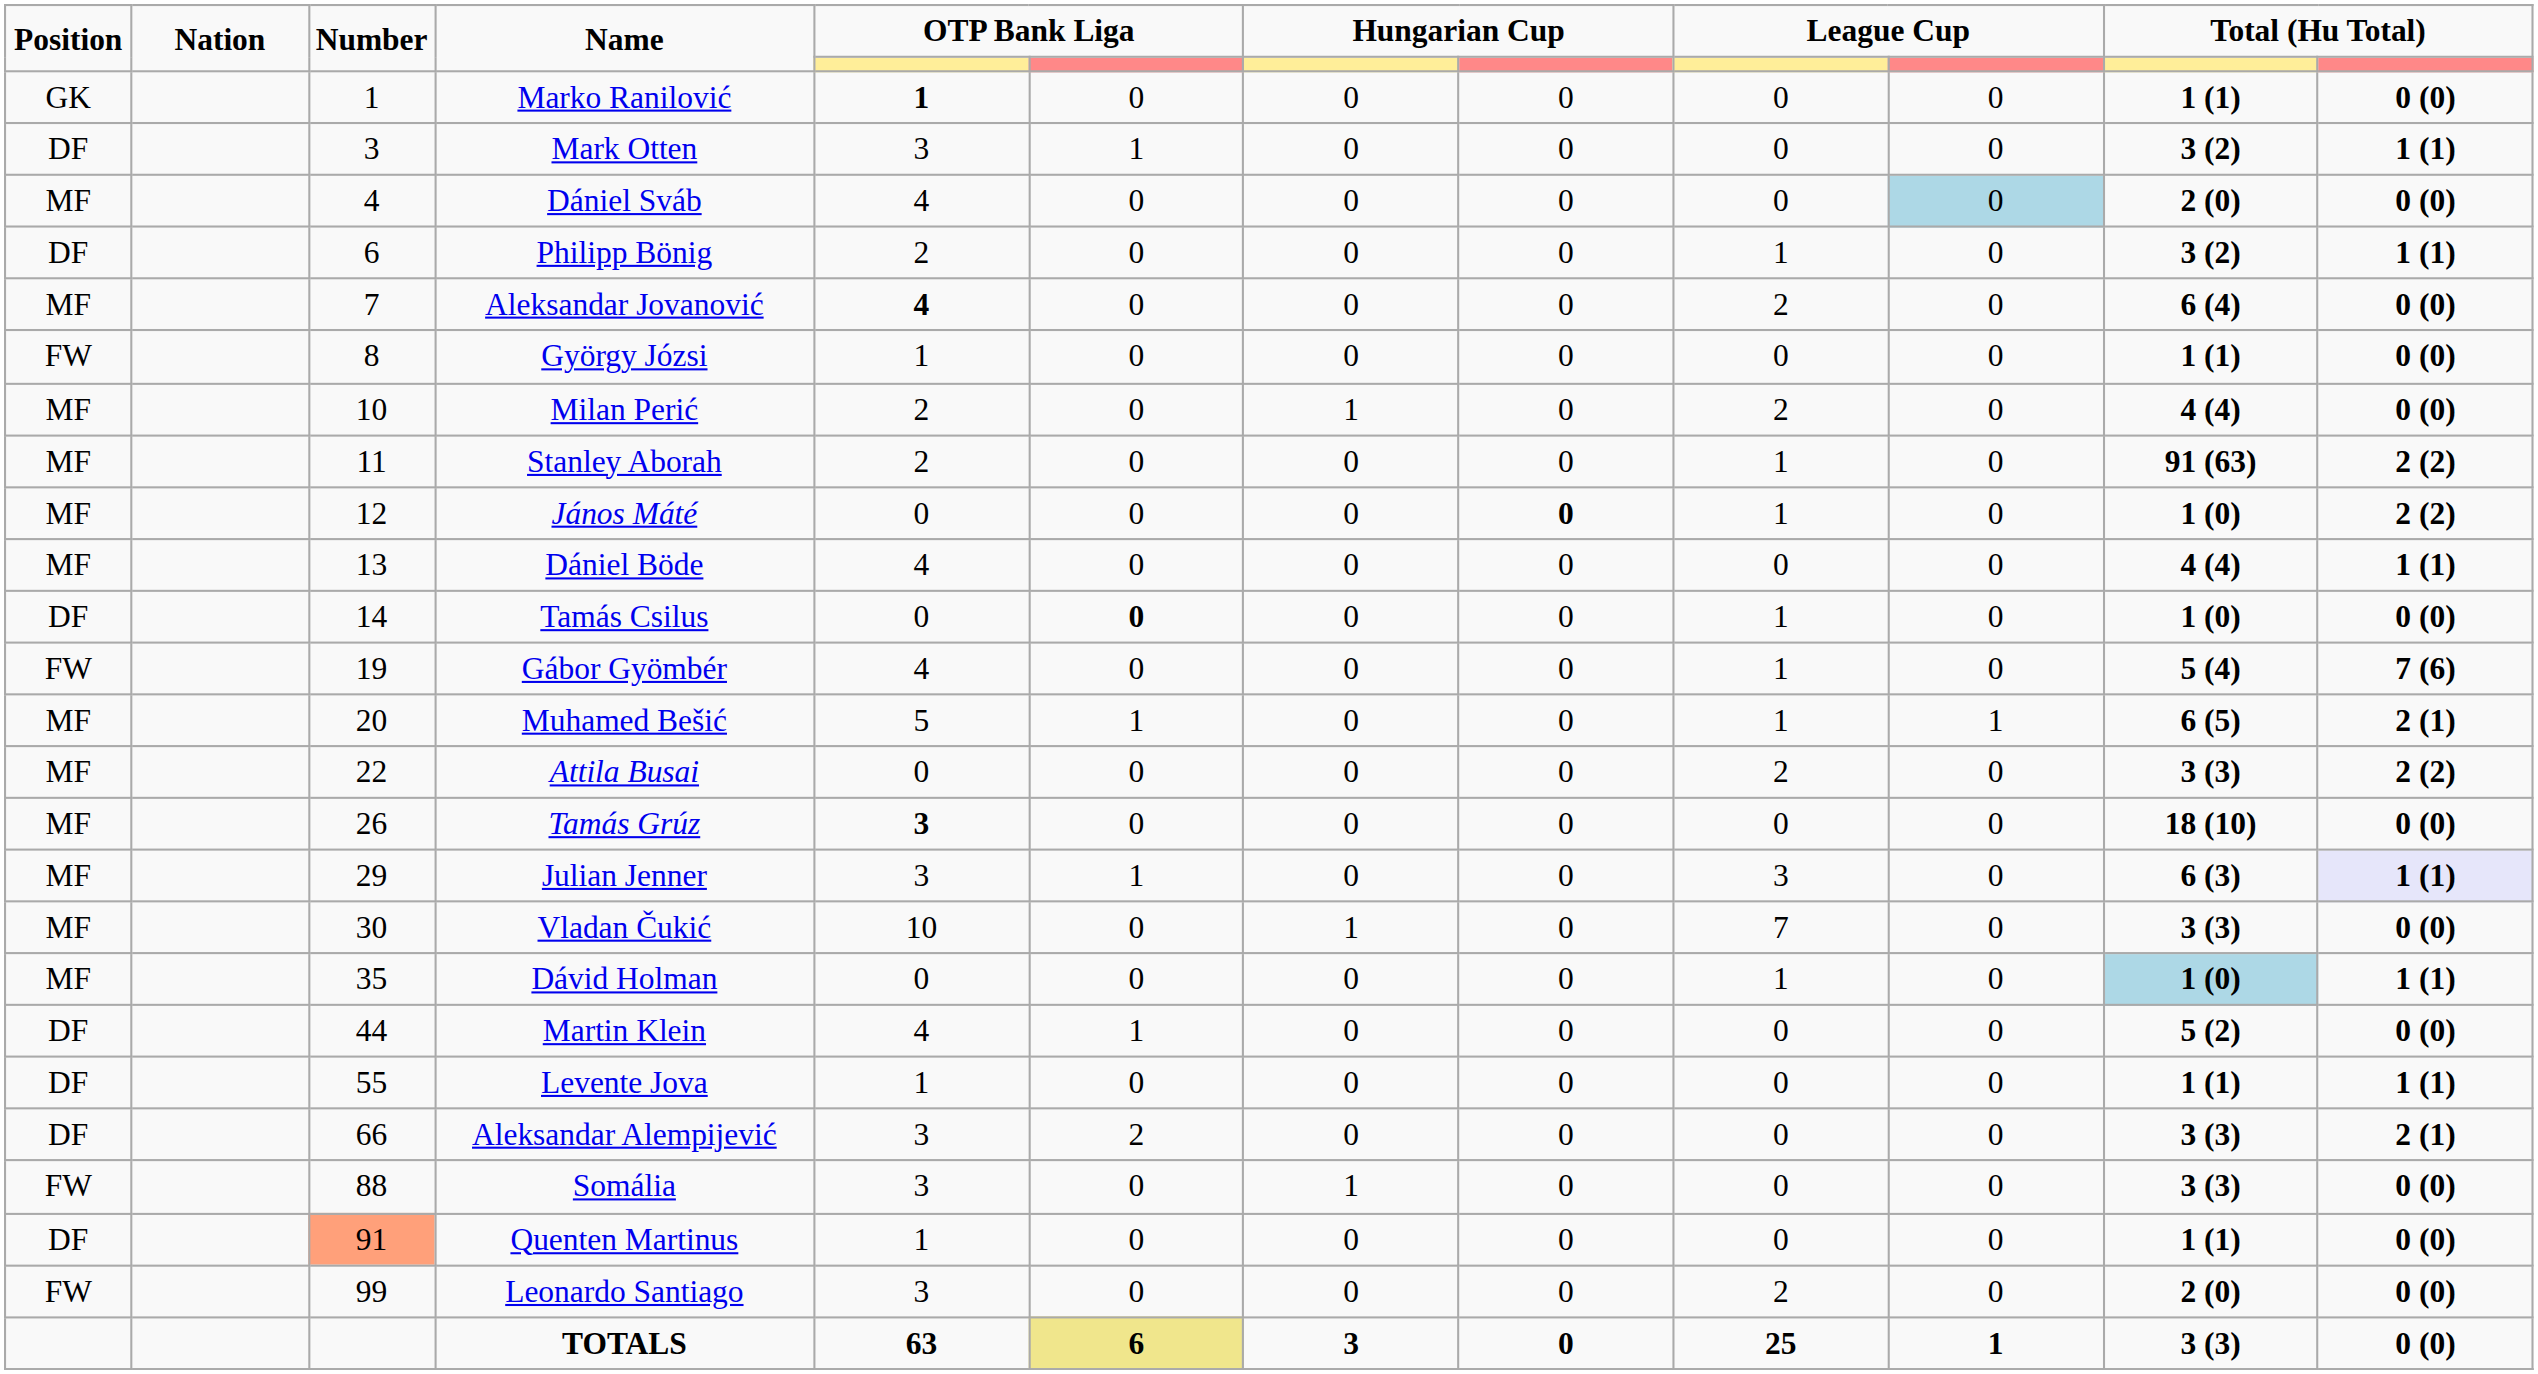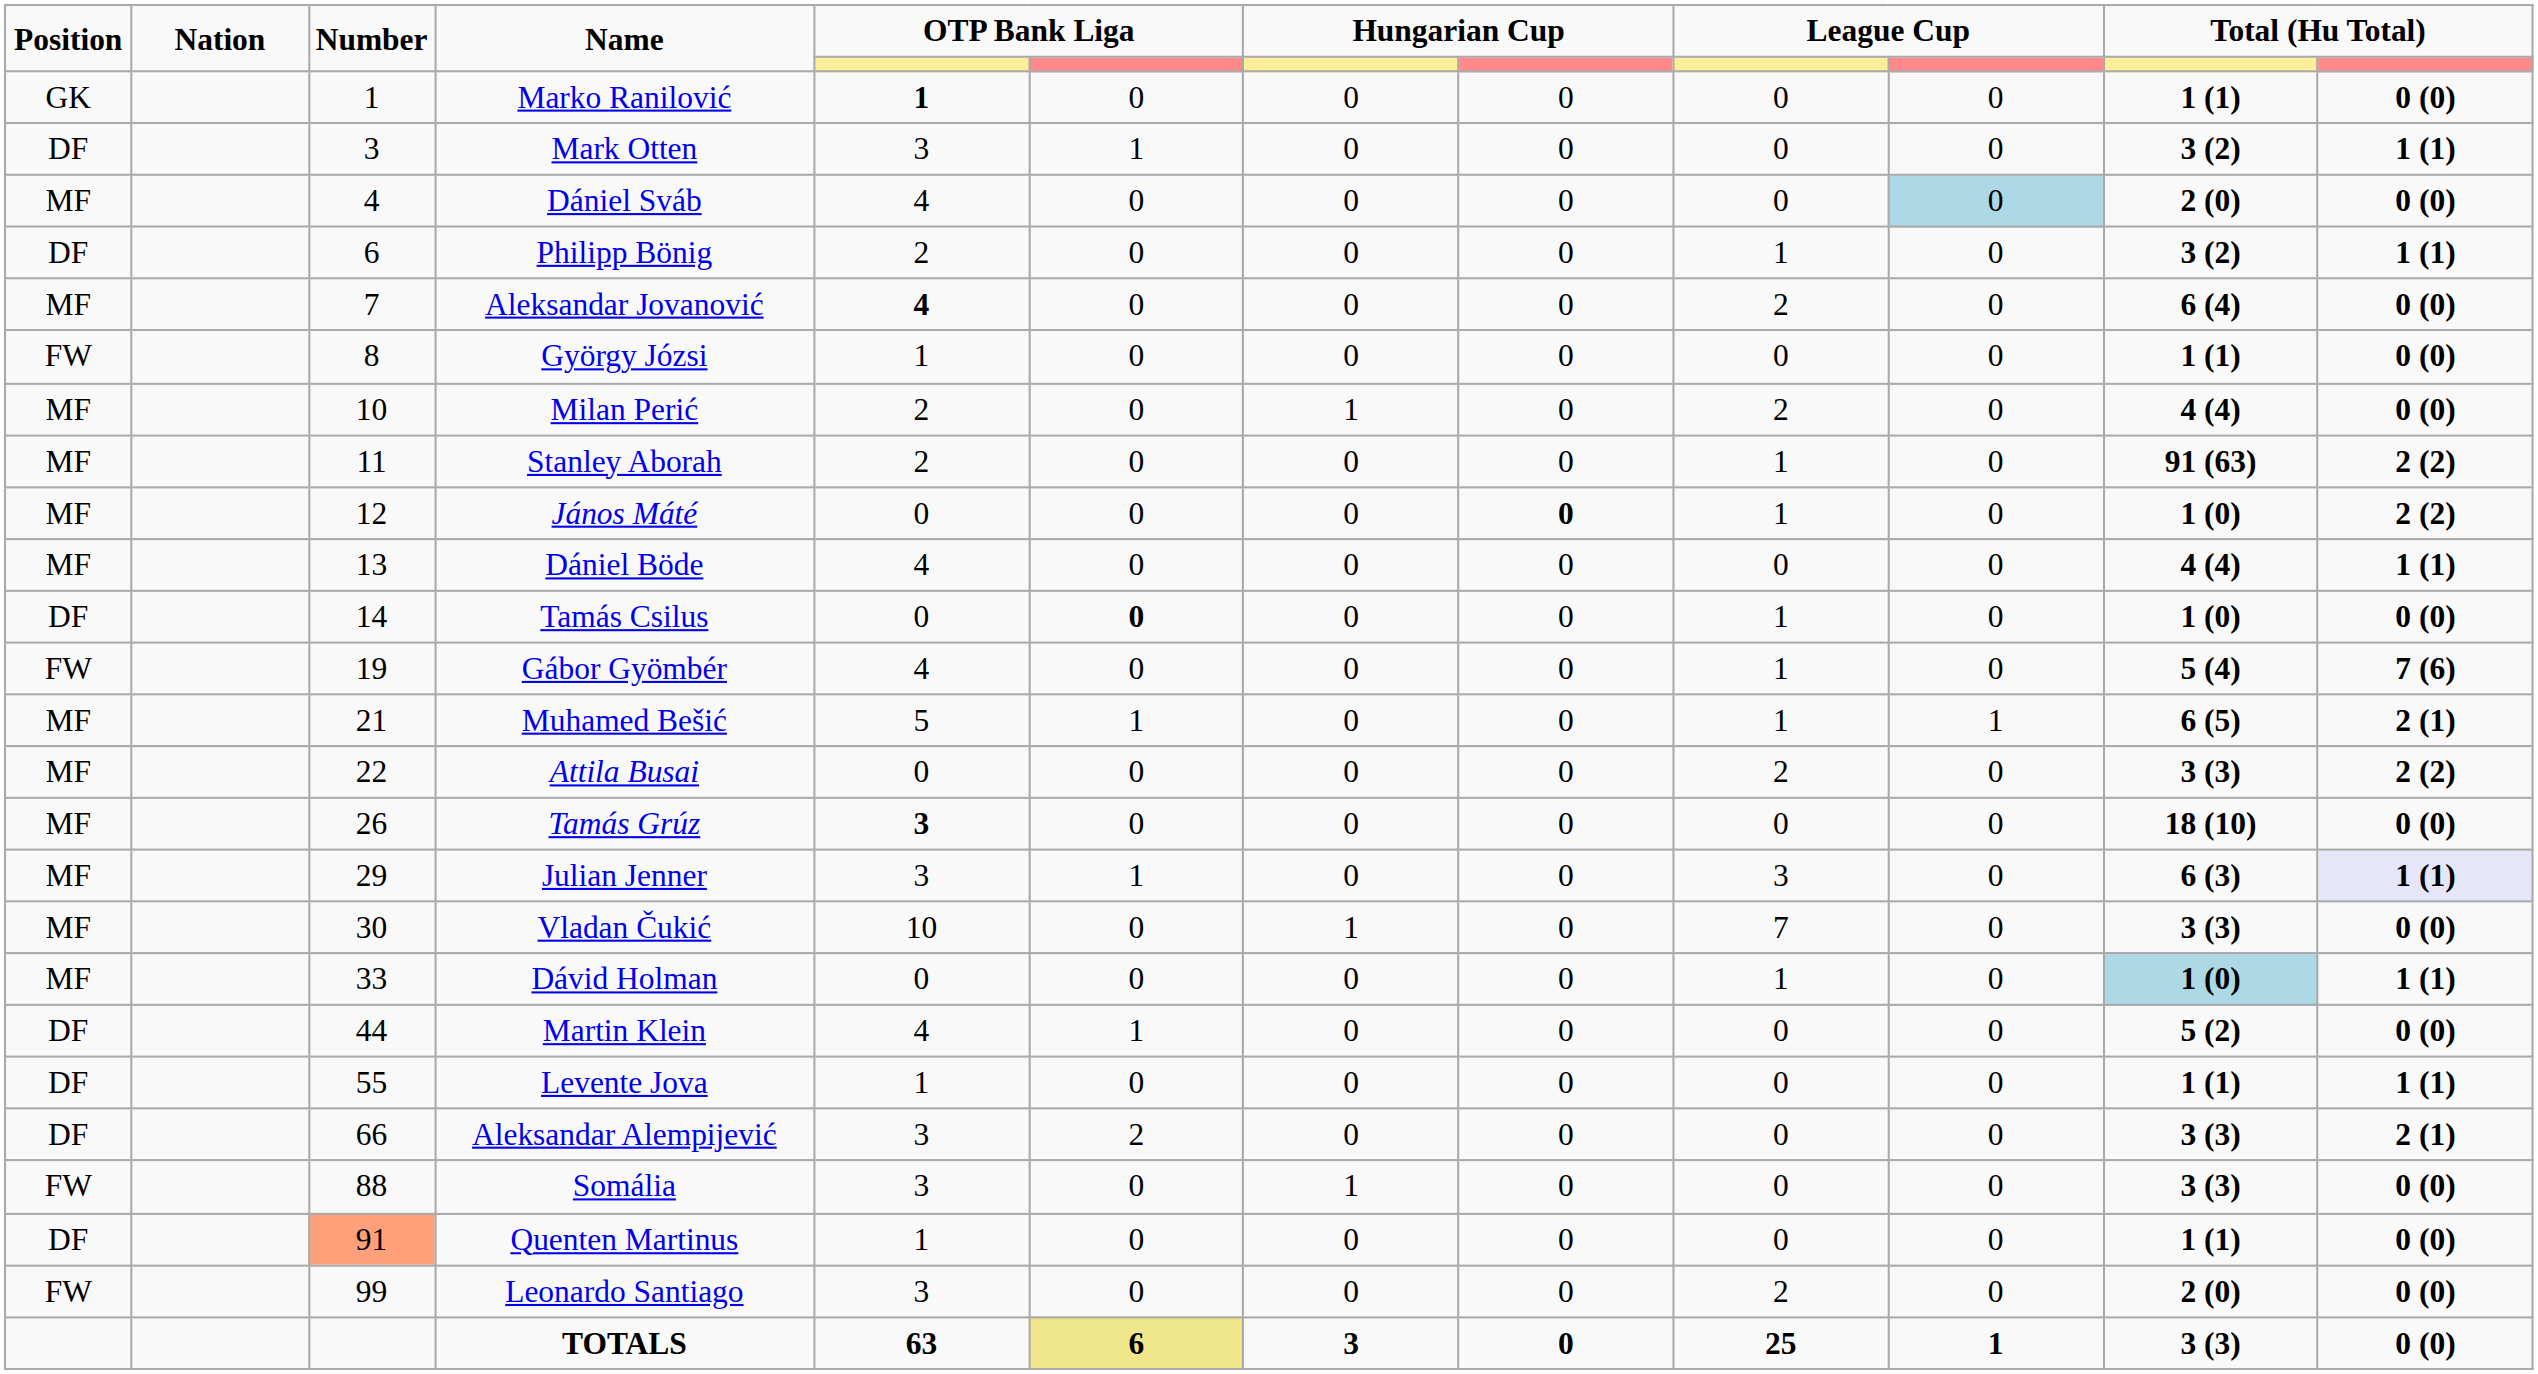Muhamed Bešić | Number: 20 -> 21
Dávid Holman | Number: 35 -> 33
